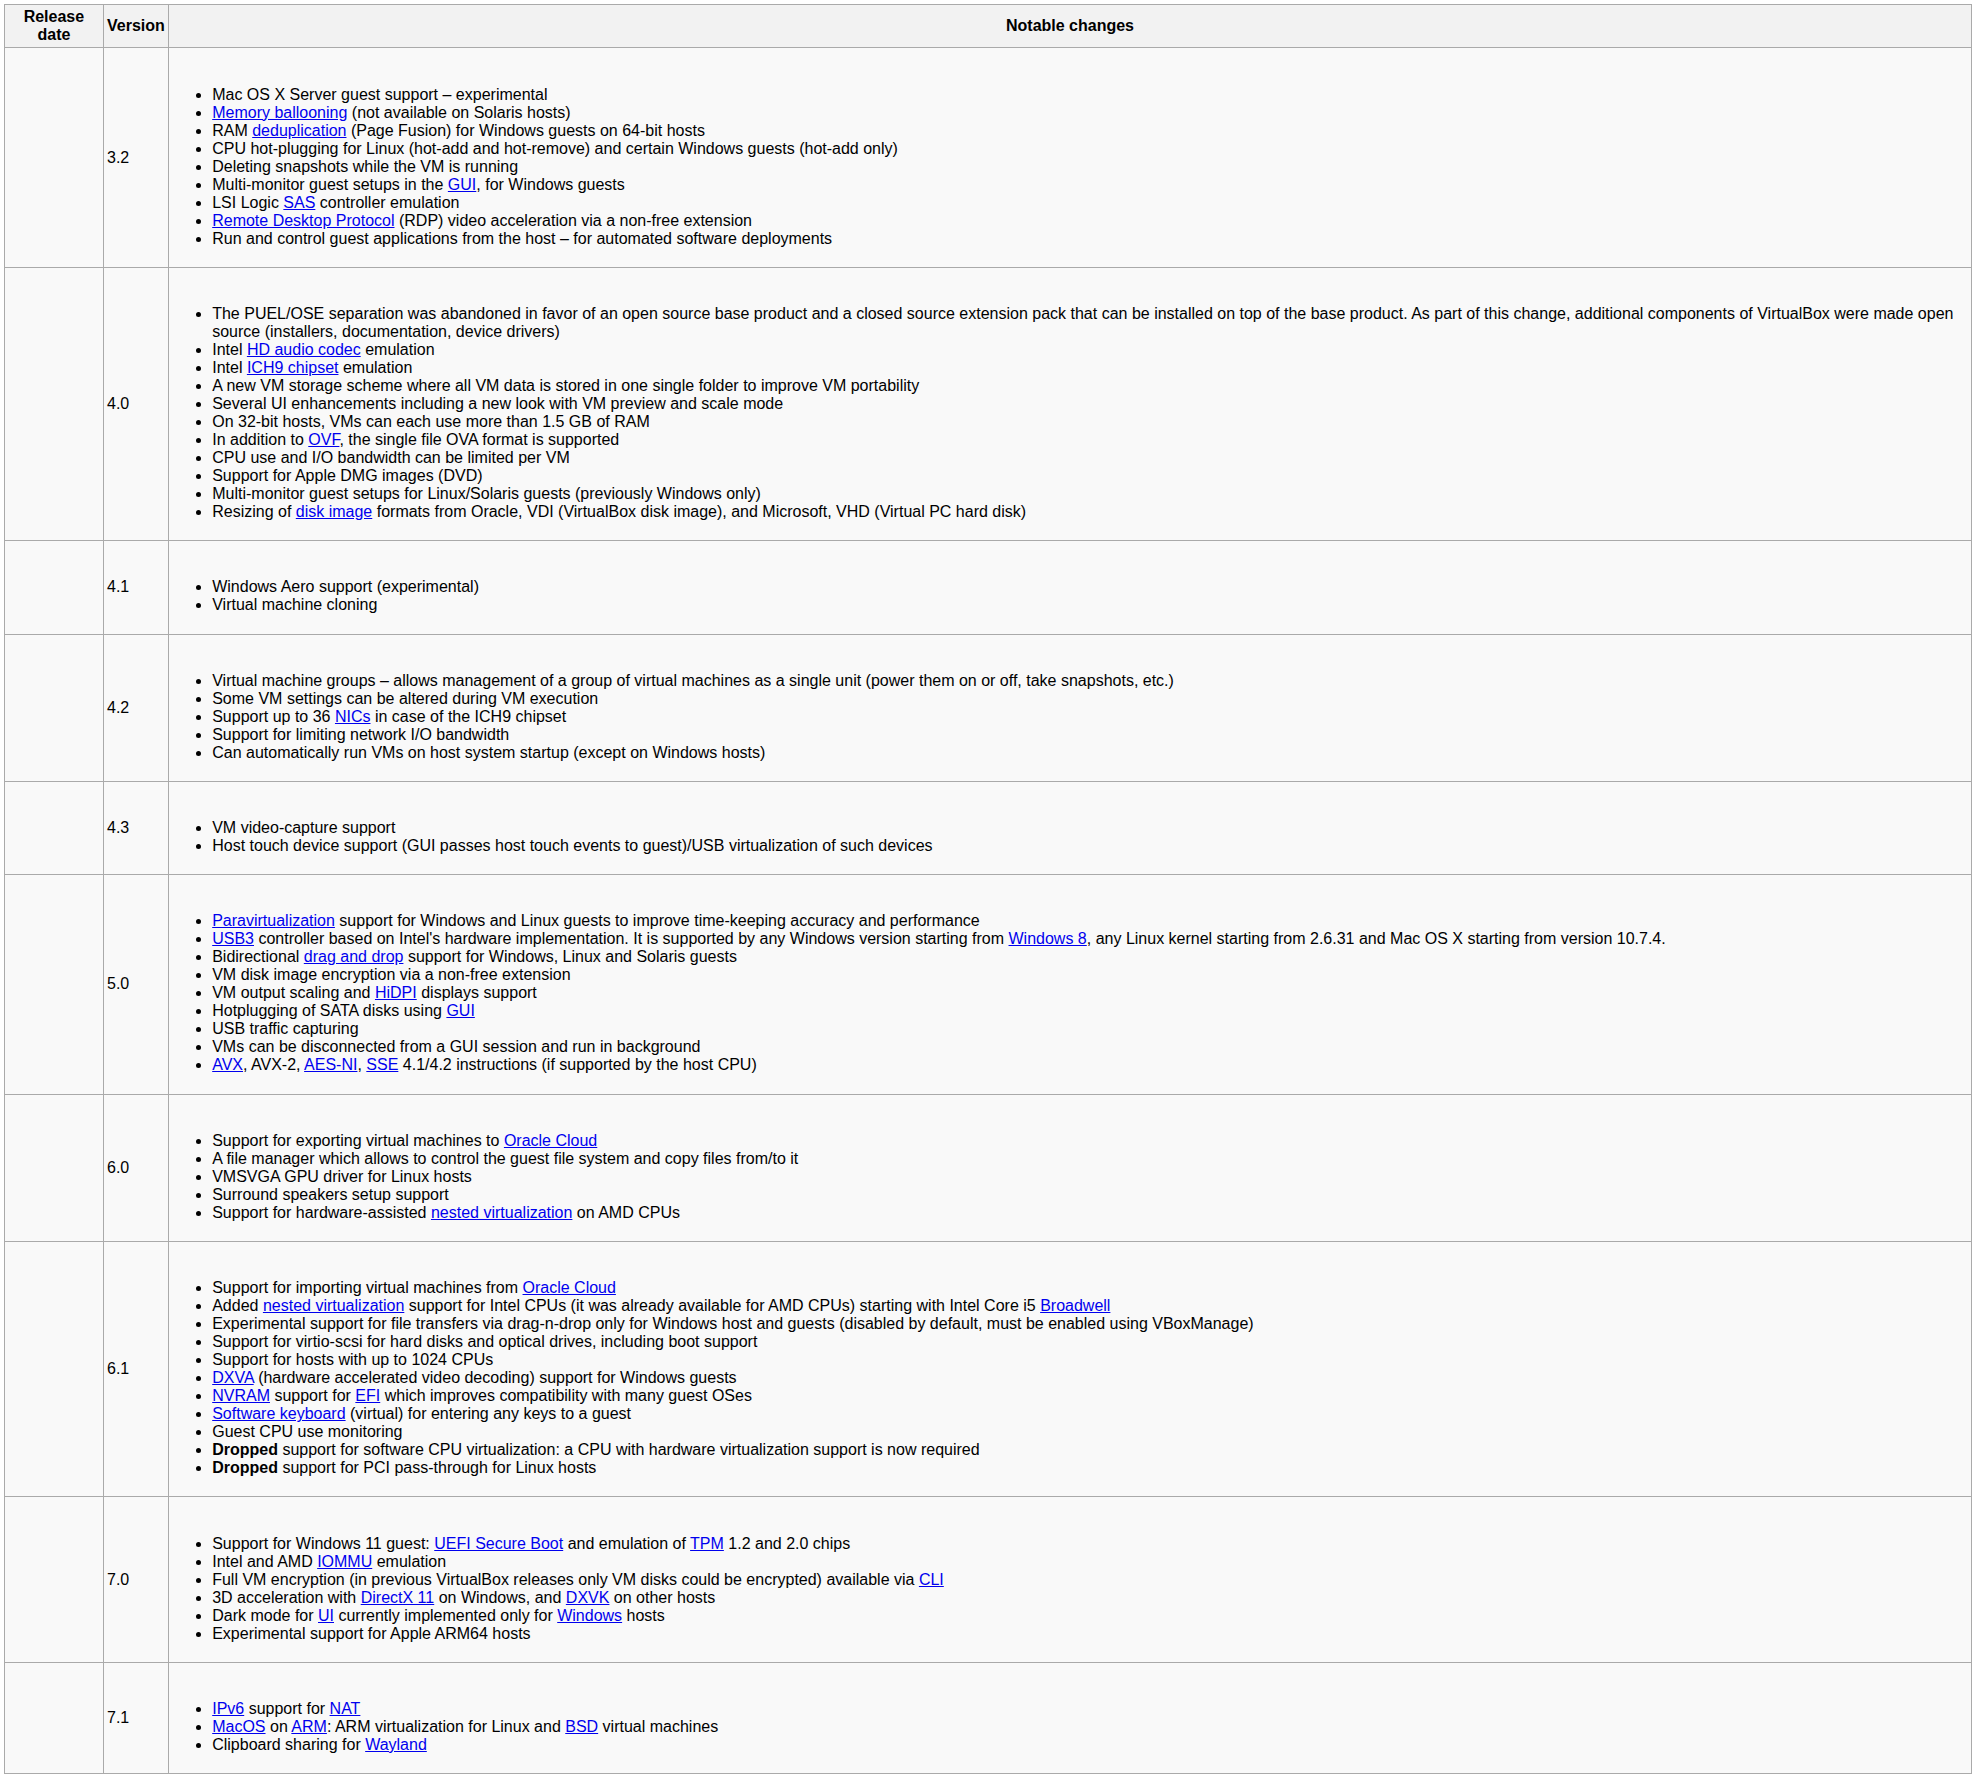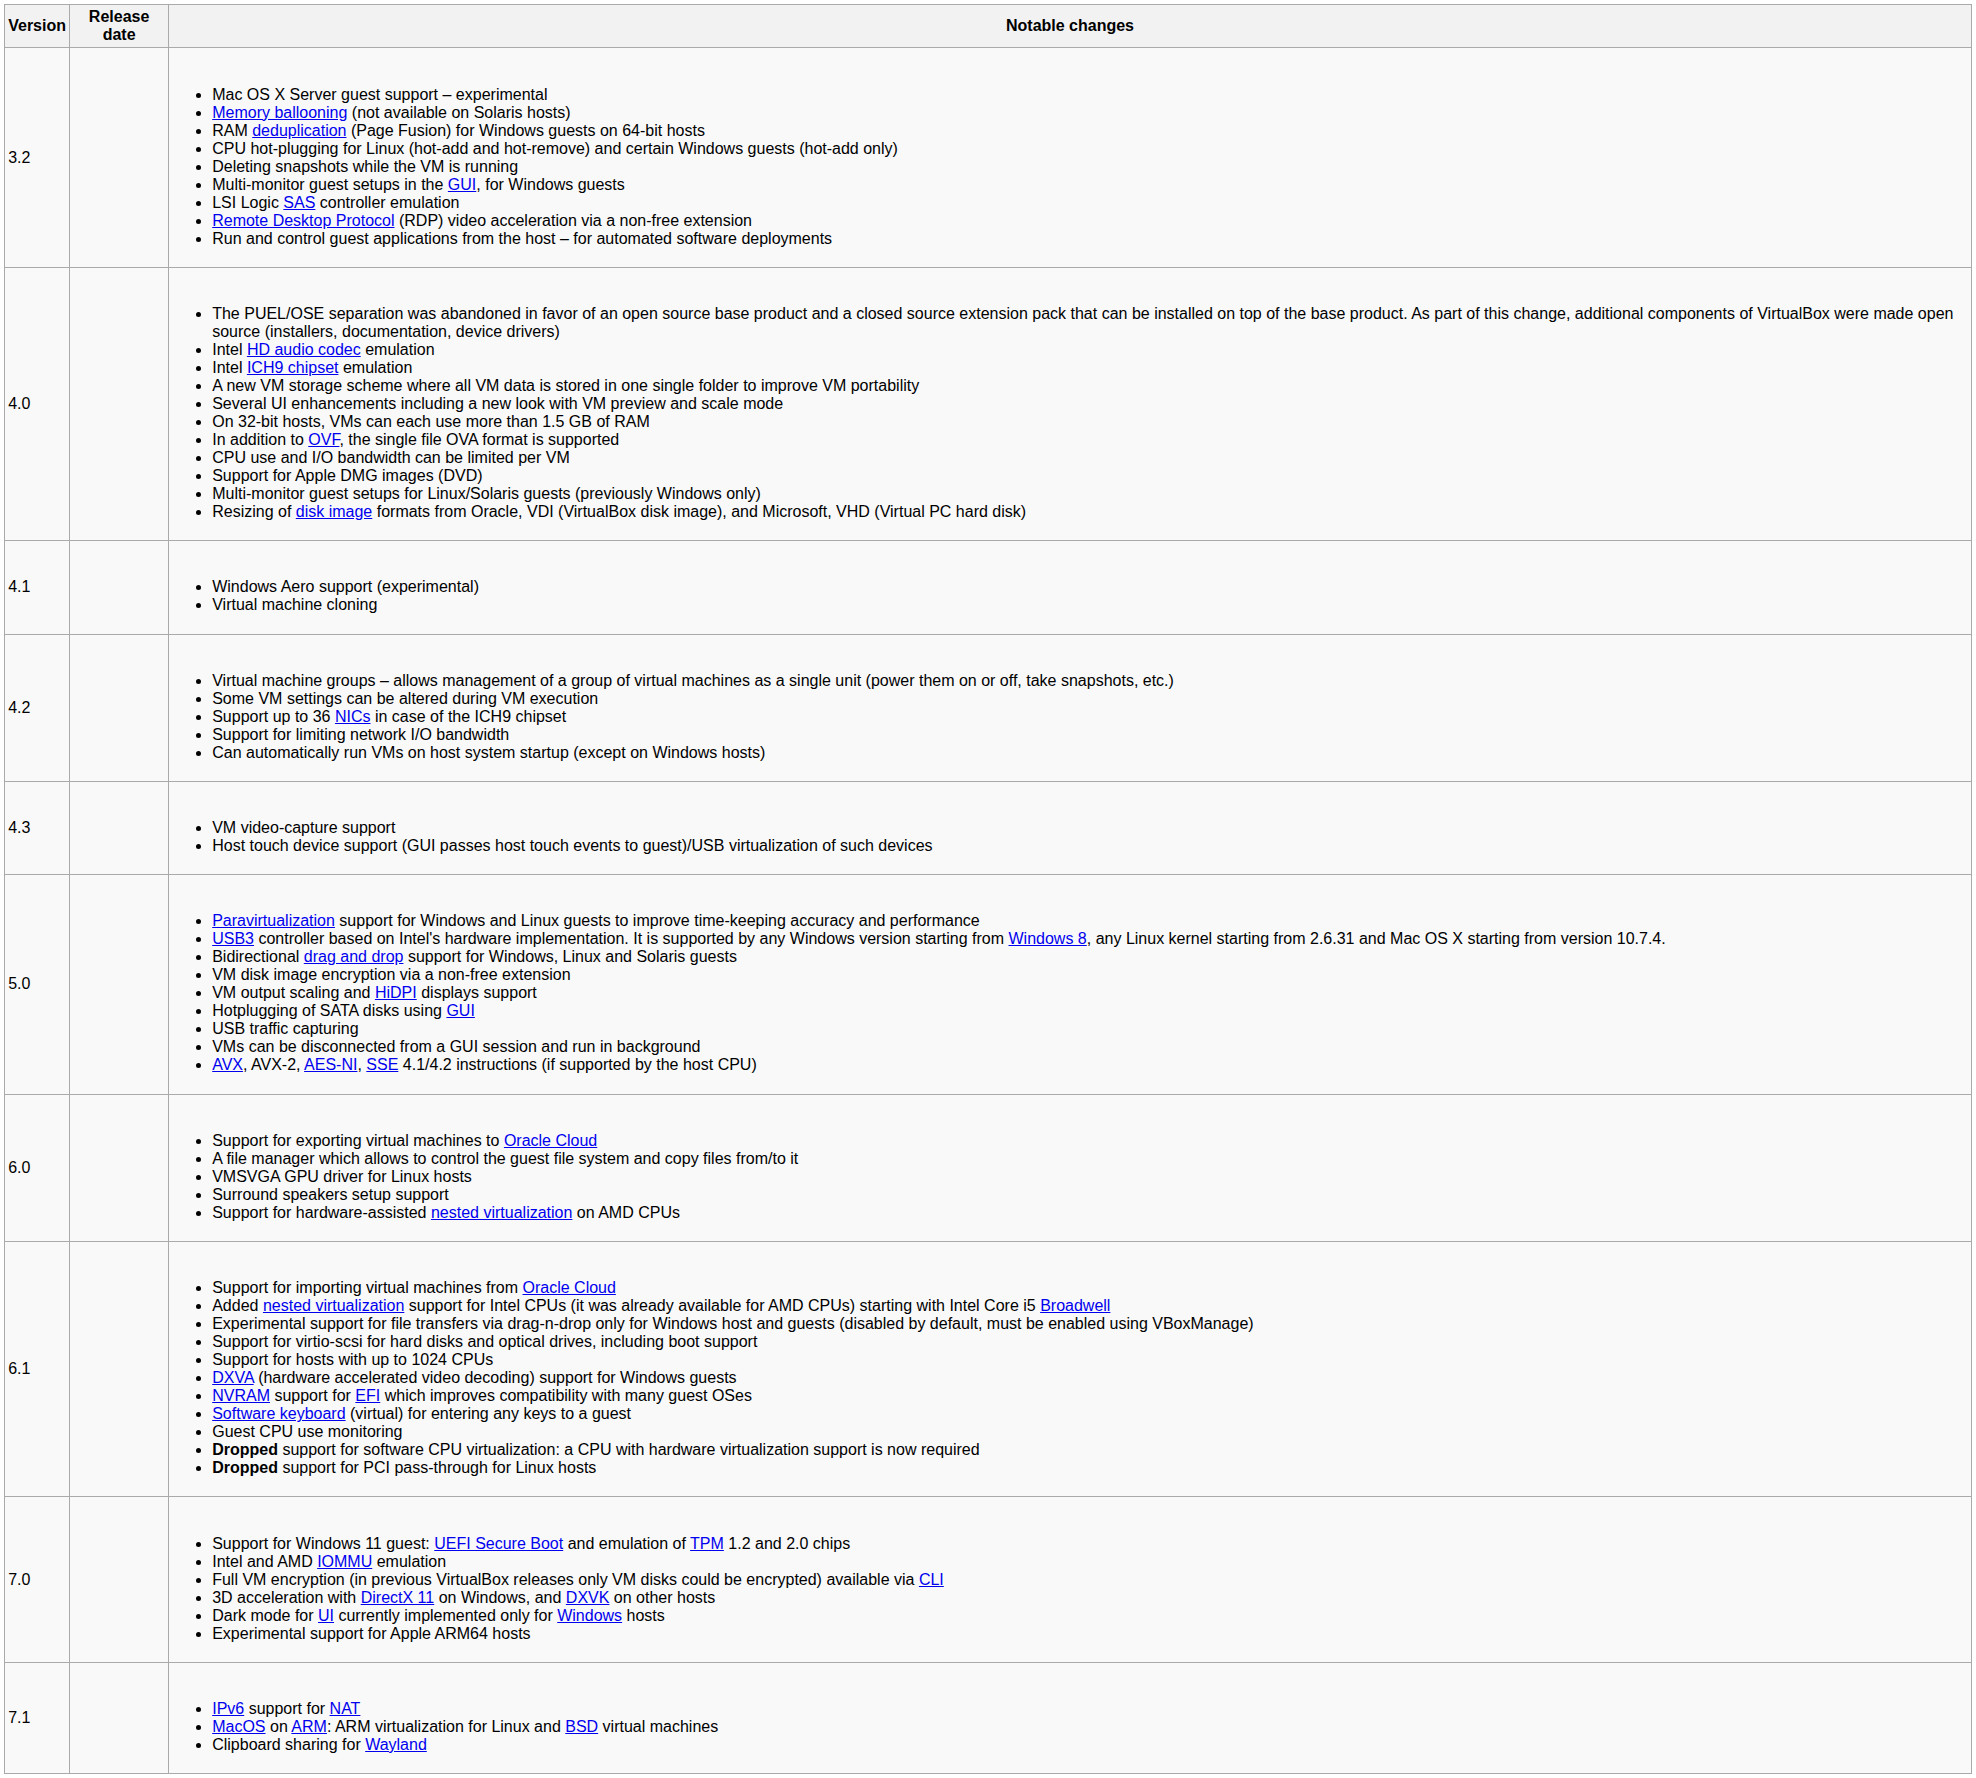columns swapped: Version <-> Release date
